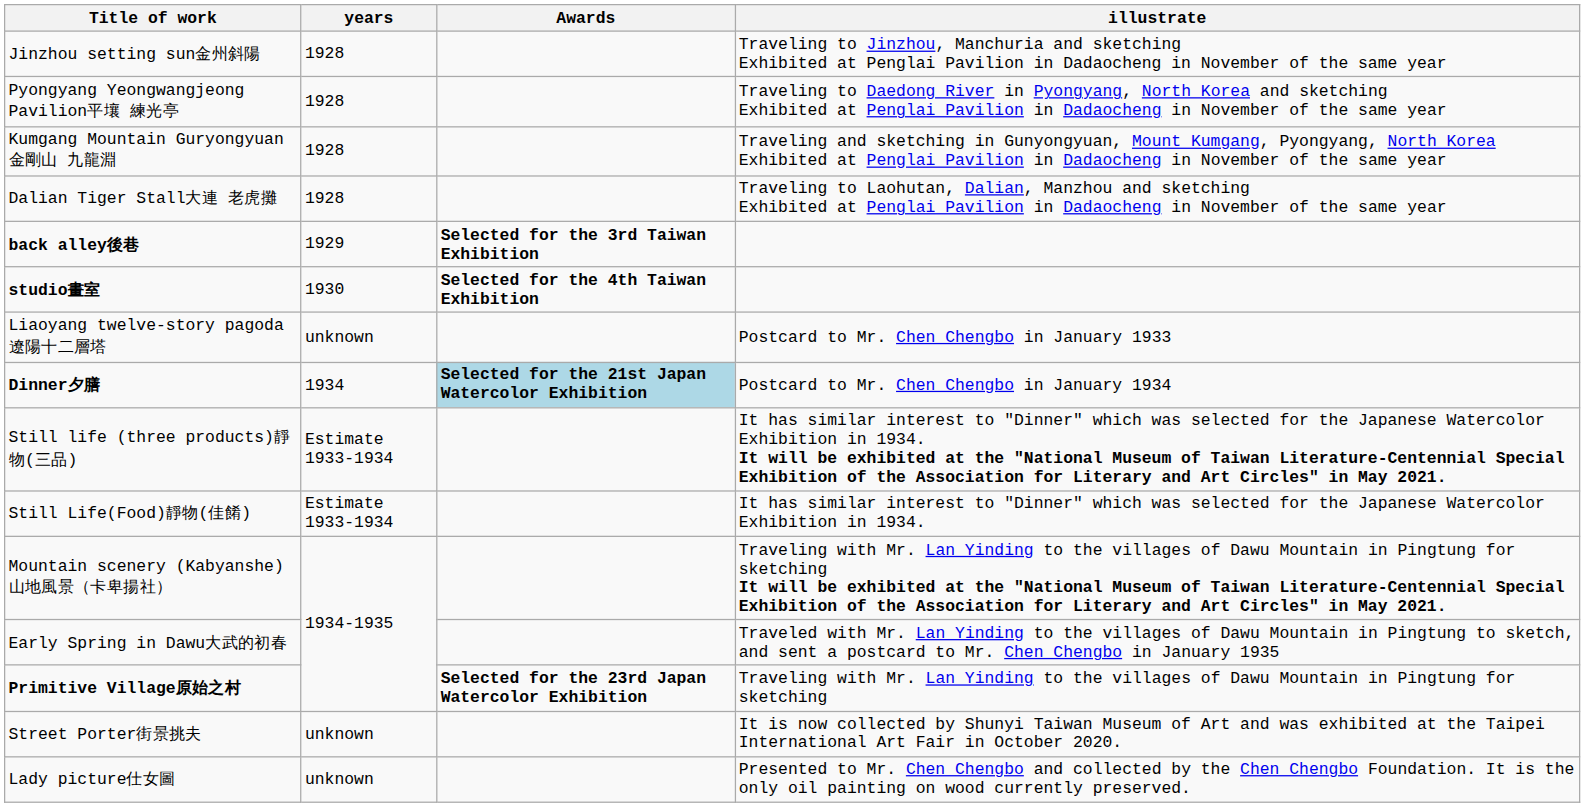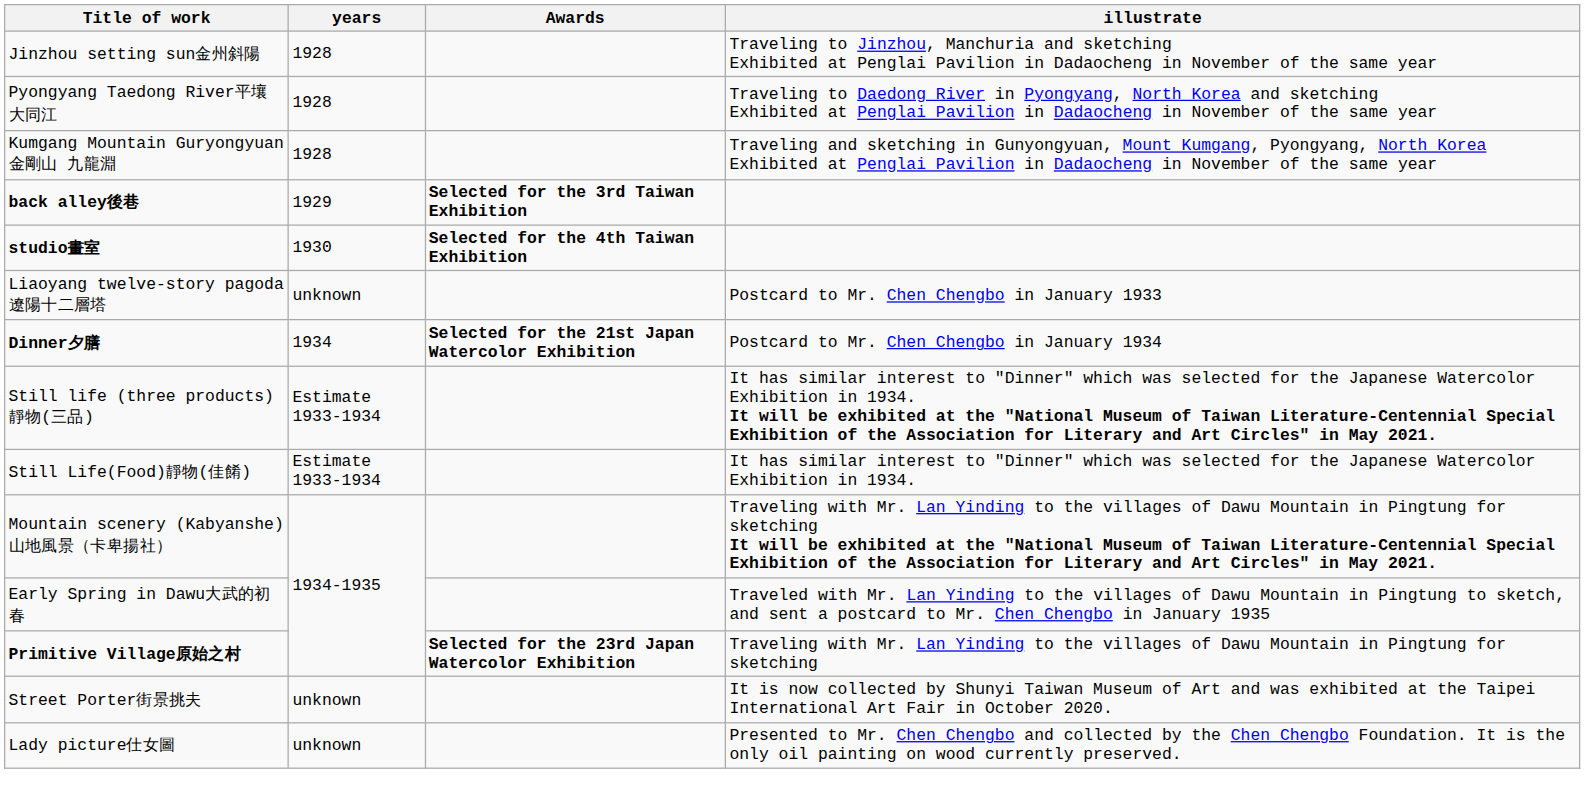+ row: Pyongyang Taedong River平壤 大同江 | 1928 | Traveling to Daedong River in Pyongyang, North Korea and sketching Exhibited at Penglai Pavilion in Dadaocheng in November of the same year
- row: Pyongyang Yeongwangjeong Pavilion平壤 練光亭 | 1928 | Traveling to Daedong River in Pyongyang, North Korea and sketching Exhibited at Penglai Pavilion in Dadaocheng in November of the same year
- row: Dalian Tiger Stall大連 老虎攤 | 1928 | Traveling to Laohutan, Dalian, Manzhou and sketching Exhibited at Penglai Pavilion in Dadaocheng in November of the same year
Dinner夕膳 | Awards: lightblue background -> no background
